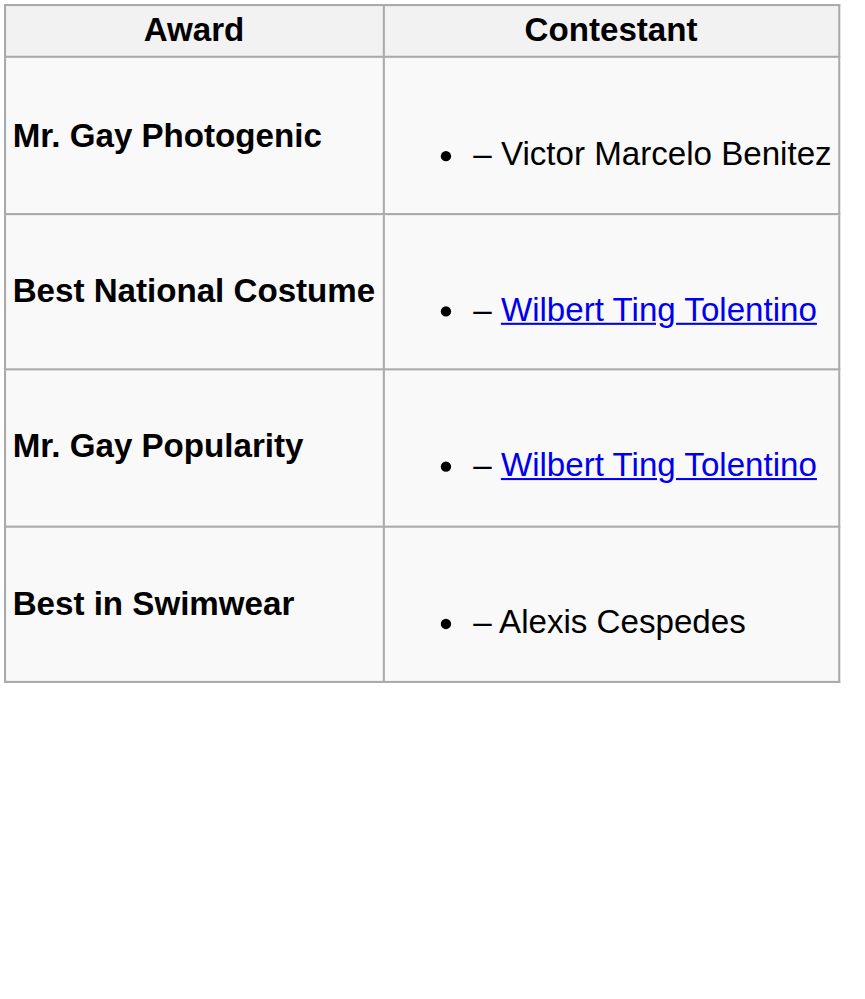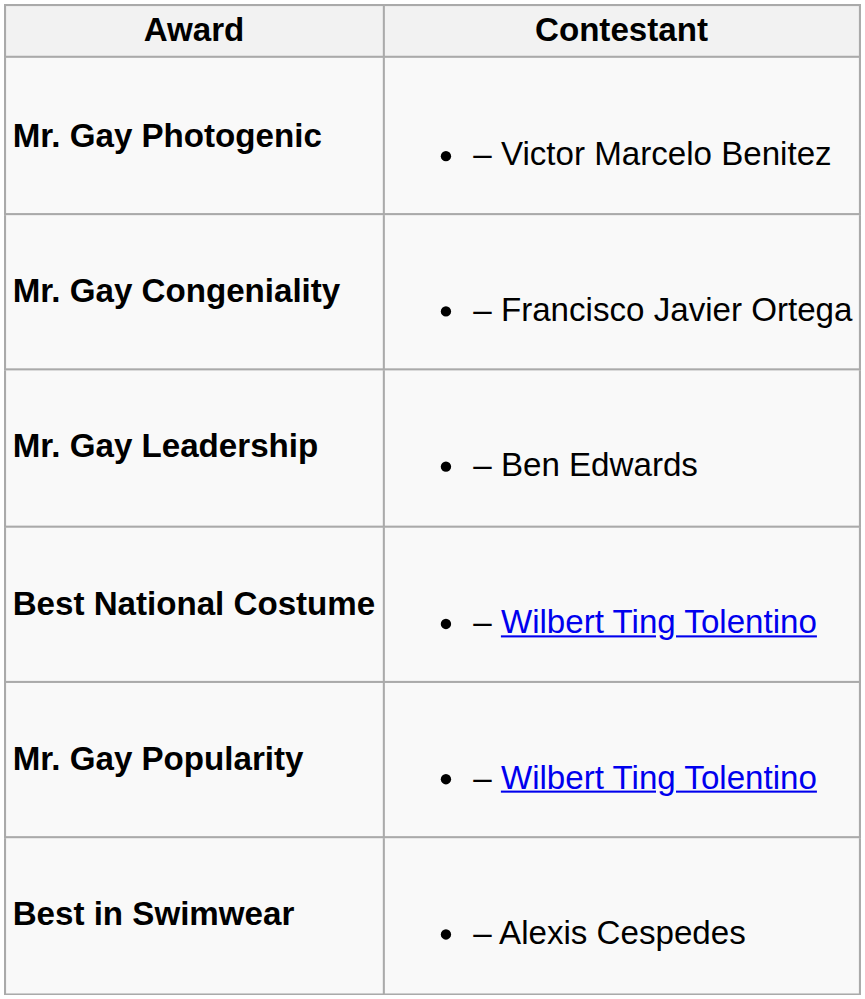+ row: Mr. Gay Congeniality | – Francisco Javier Ortega
+ row: Mr. Gay Leadership | – Ben Edwards
